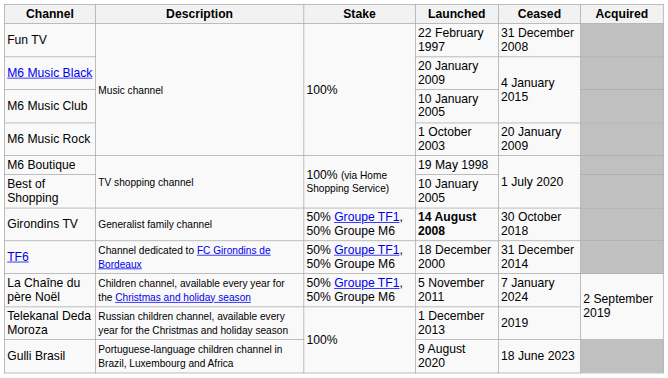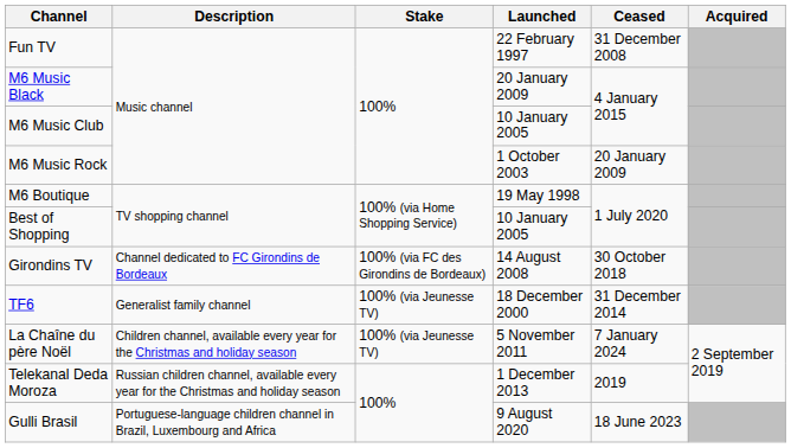Girondins TV | Description: Generalist family channel -> Channel dedicated to FC Girondins de Bordeaux
Girondins TV | Stake: 50% Groupe TF1, 50% Groupe M6 -> 100% (via FC des Girondins de Bordeaux)
Girondins TV | Launched: bold -> normal
TF6 | Description: Channel dedicated to FC Girondins de Bordeaux -> Generalist family channel
TF6 | Stake: 50% Groupe TF1, 50% Groupe M6 -> 100% (via Jeunesse TV)
La Chaîne du père Noël | Stake: 50% Groupe TF1, 50% Groupe M6 -> 100% (via Jeunesse TV)
